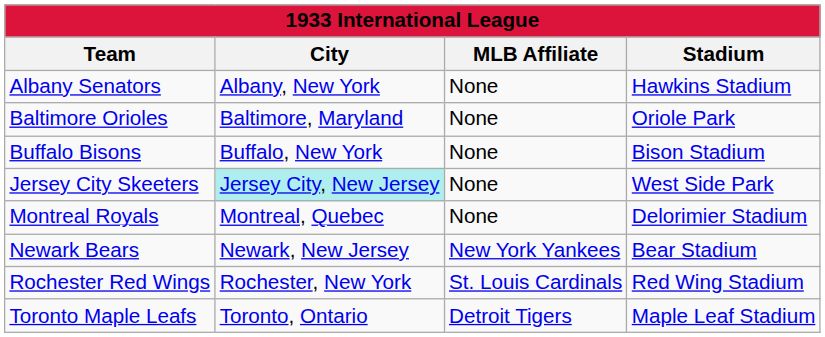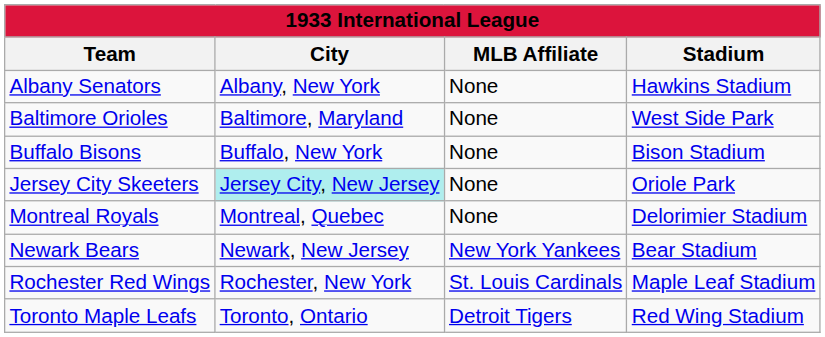Baltimore Orioles | Stadium: Oriole Park -> West Side Park
Jersey City Skeeters | Stadium: West Side Park -> Oriole Park
Rochester Red Wings | Stadium: Red Wing Stadium -> Maple Leaf Stadium
Toronto Maple Leafs | Stadium: Maple Leaf Stadium -> Red Wing Stadium
